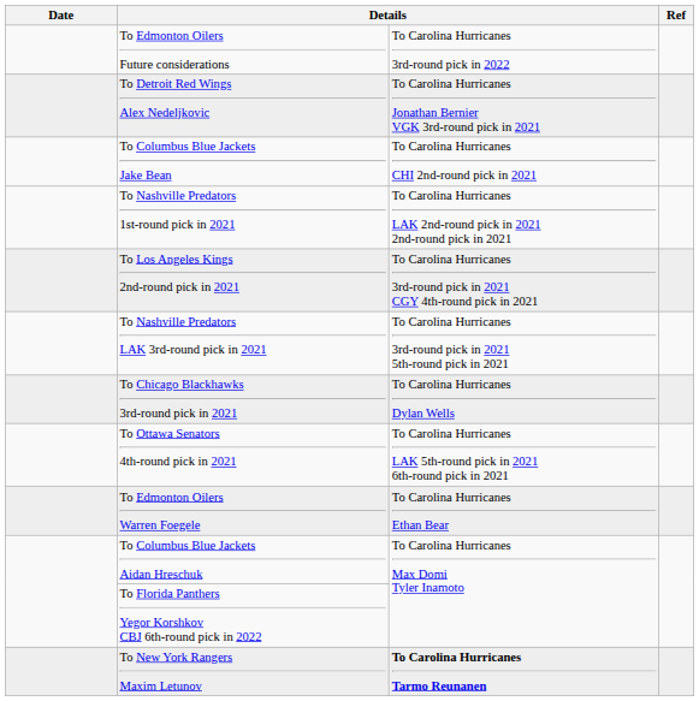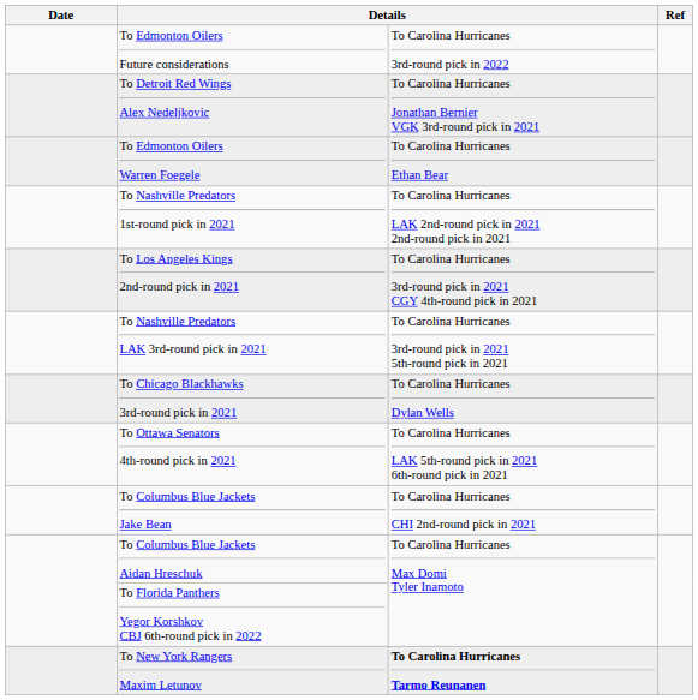rows swapped: To Columbus Blue Jackets Jake Bean <-> To Edmonton Oilers Warren Foegele
